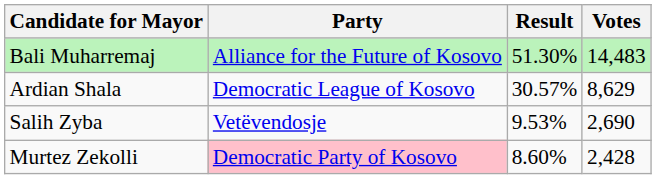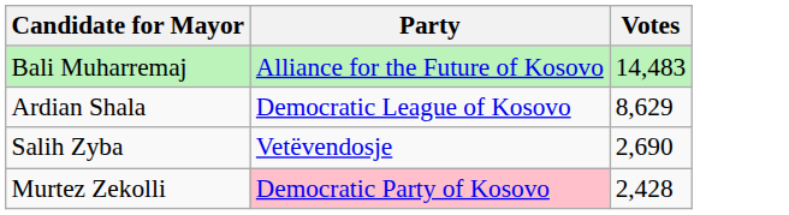- column: Result | 51.30% | 30.57% | 9.53% | 8.60%
